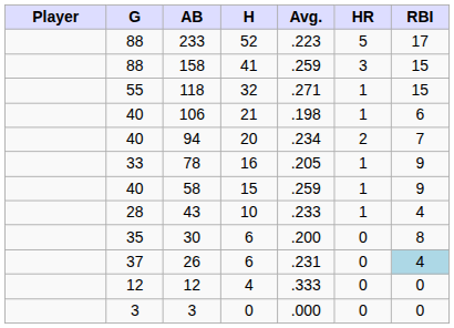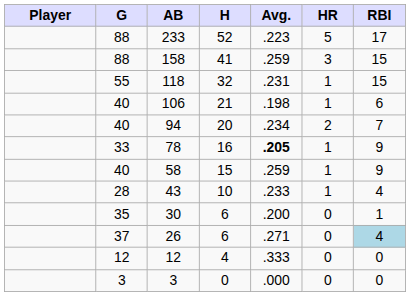118 | Avg.: .271 -> .231
78 | Avg.: normal -> bold
30 | RBI: 8 -> 1
26 | Avg.: .231 -> .271
